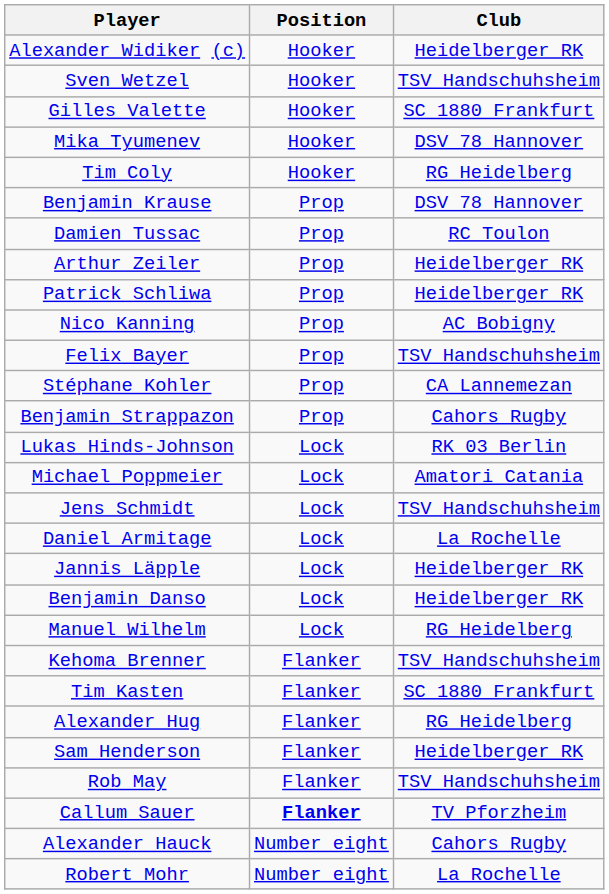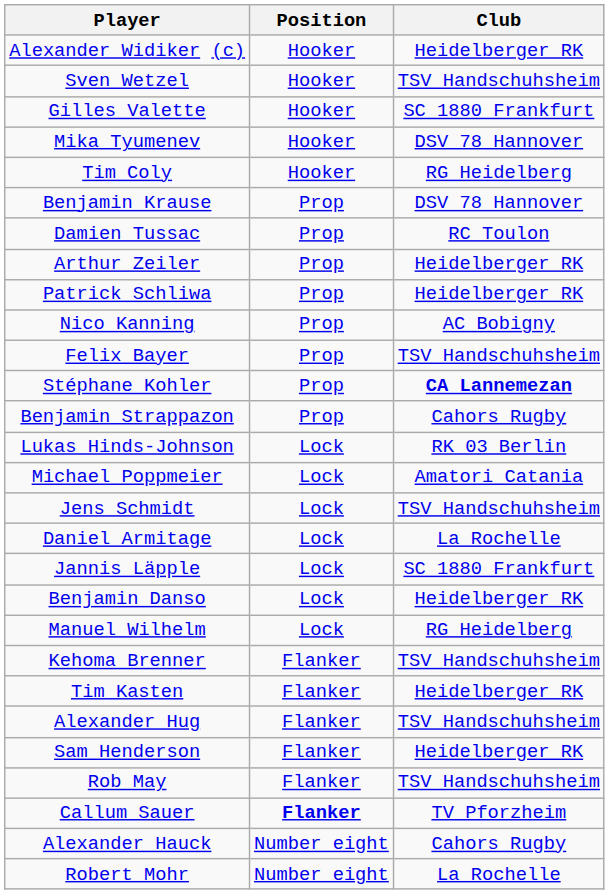Stéphane Kohler | Club: normal -> bold
Jannis Läpple | Club: Heidelberger RK -> SC 1880 Frankfurt
Tim Kasten | Club: SC 1880 Frankfurt -> Heidelberger RK
Alexander Hug | Club: RG Heidelberg -> TSV Handschuhsheim
